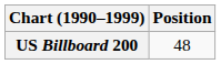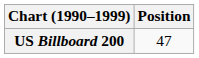US Billboard 200 | Position: 48 -> 47
